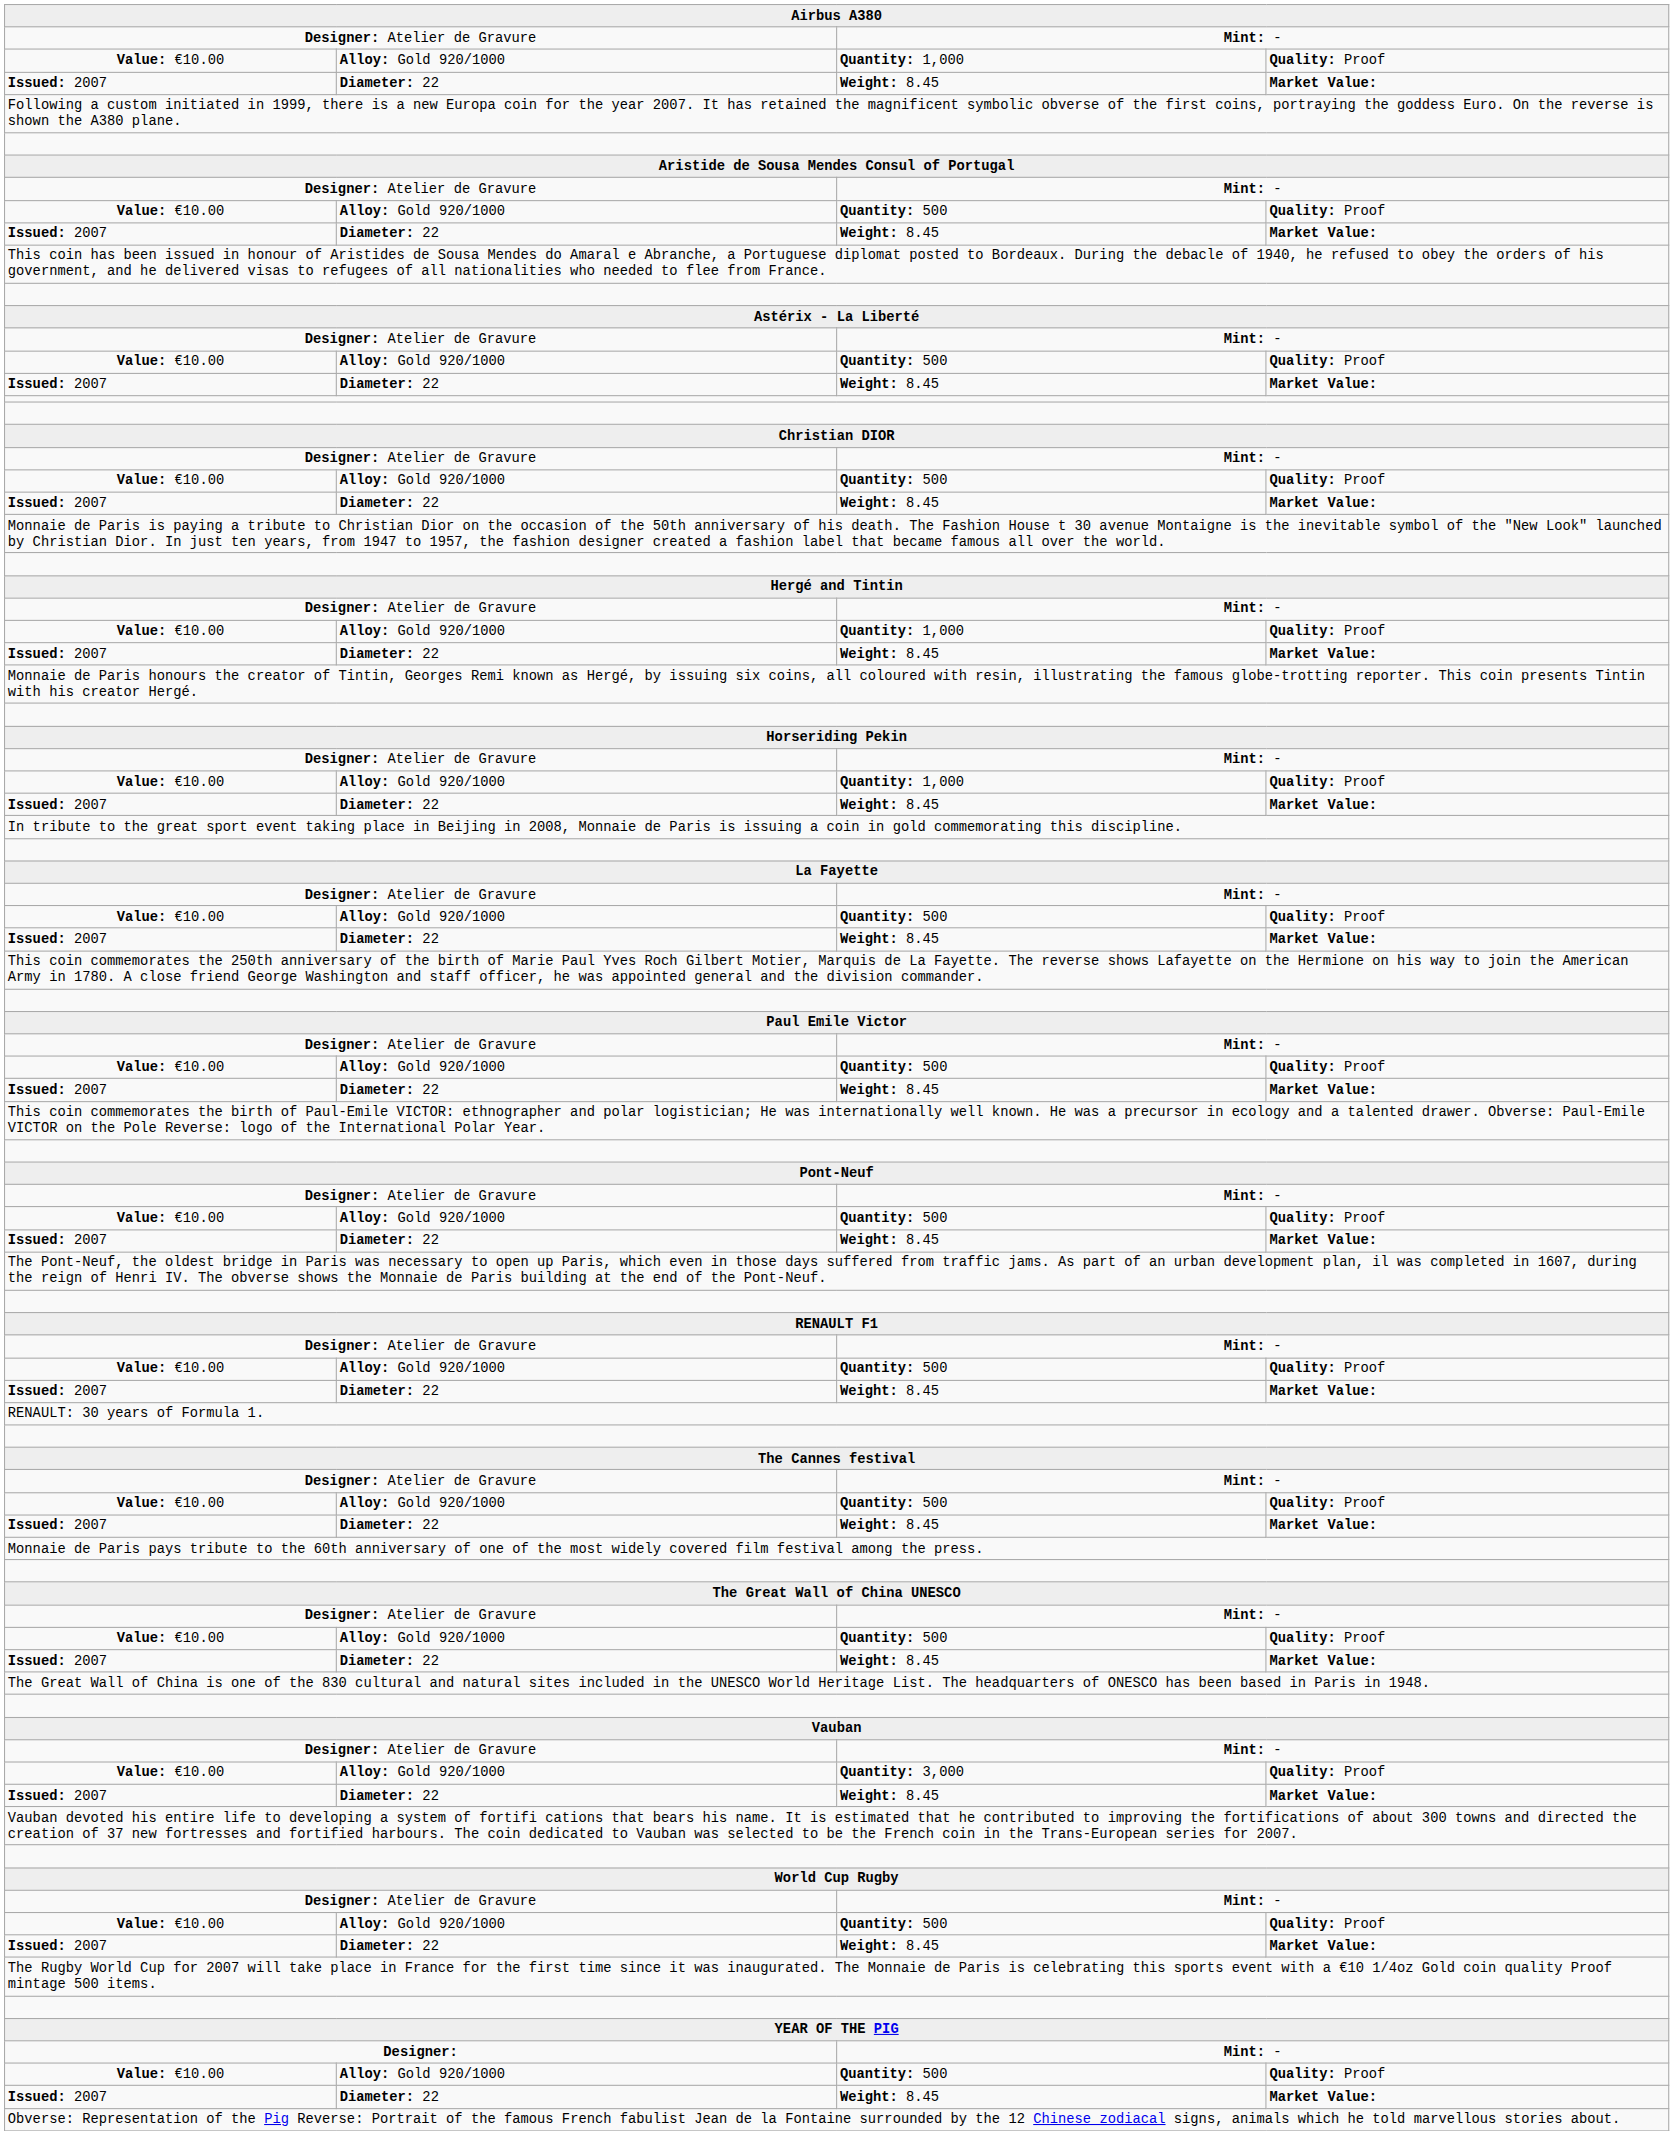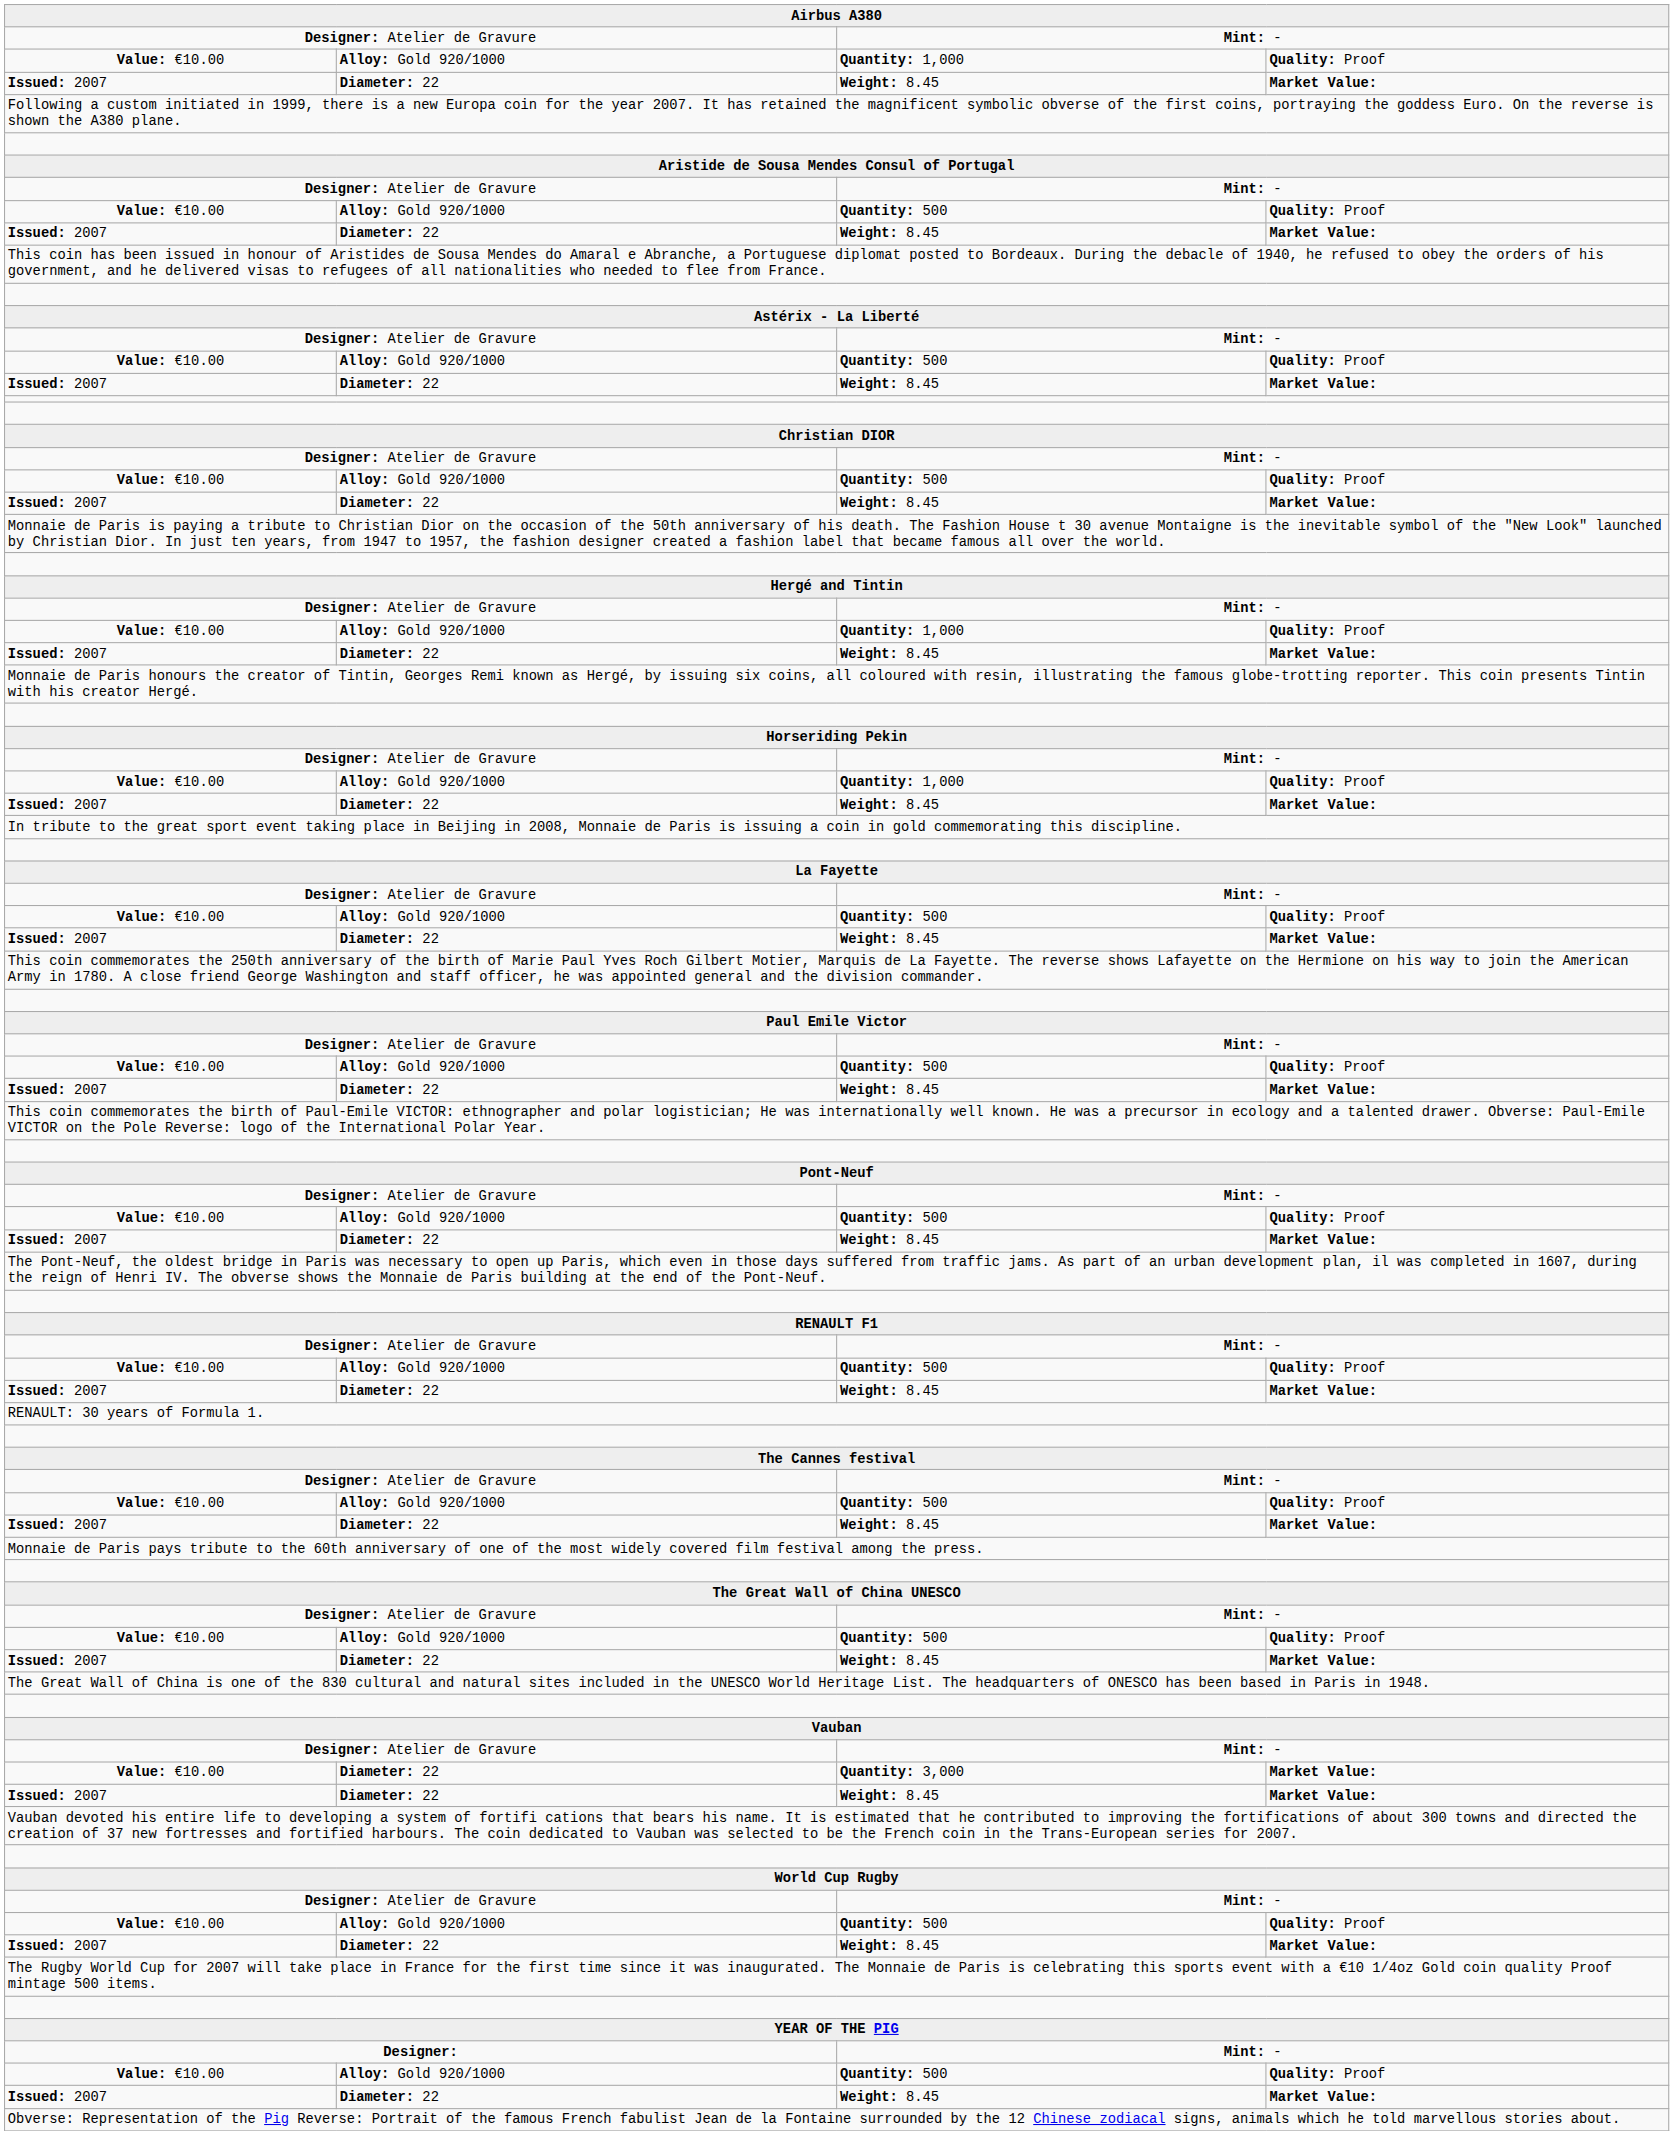Quantity: 3,000 | column 2: Alloy: Gold 920/1000 -> Diameter: 22
Quantity: 3,000 | column 4: Quality: Proof -> Market Value:
